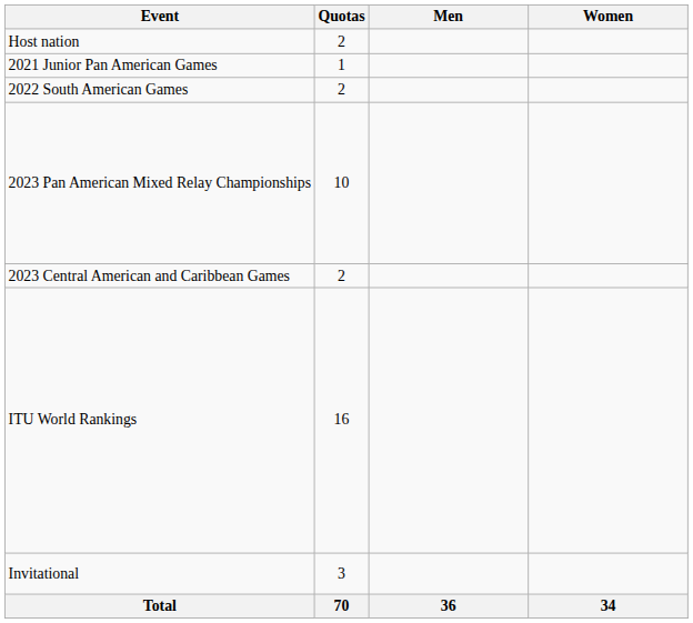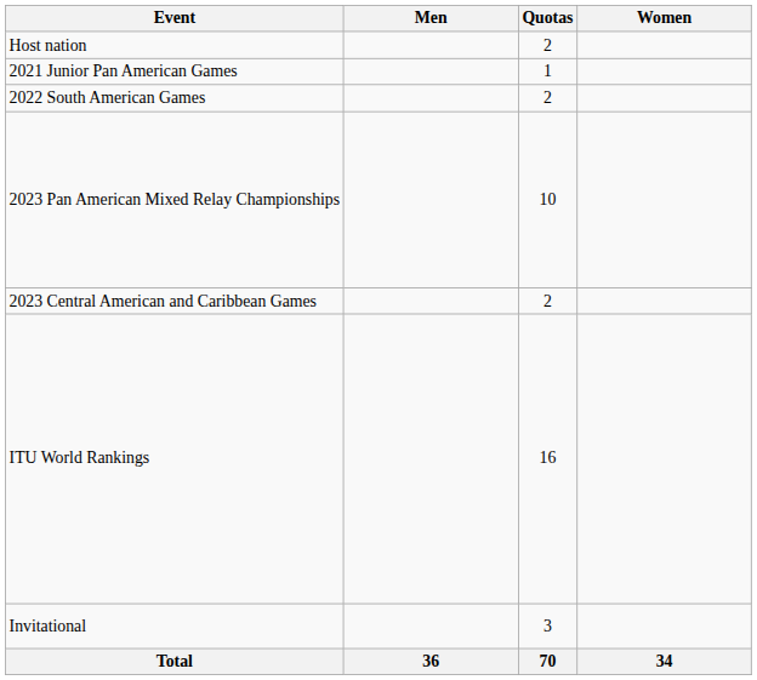columns swapped: Quotas <-> Men
